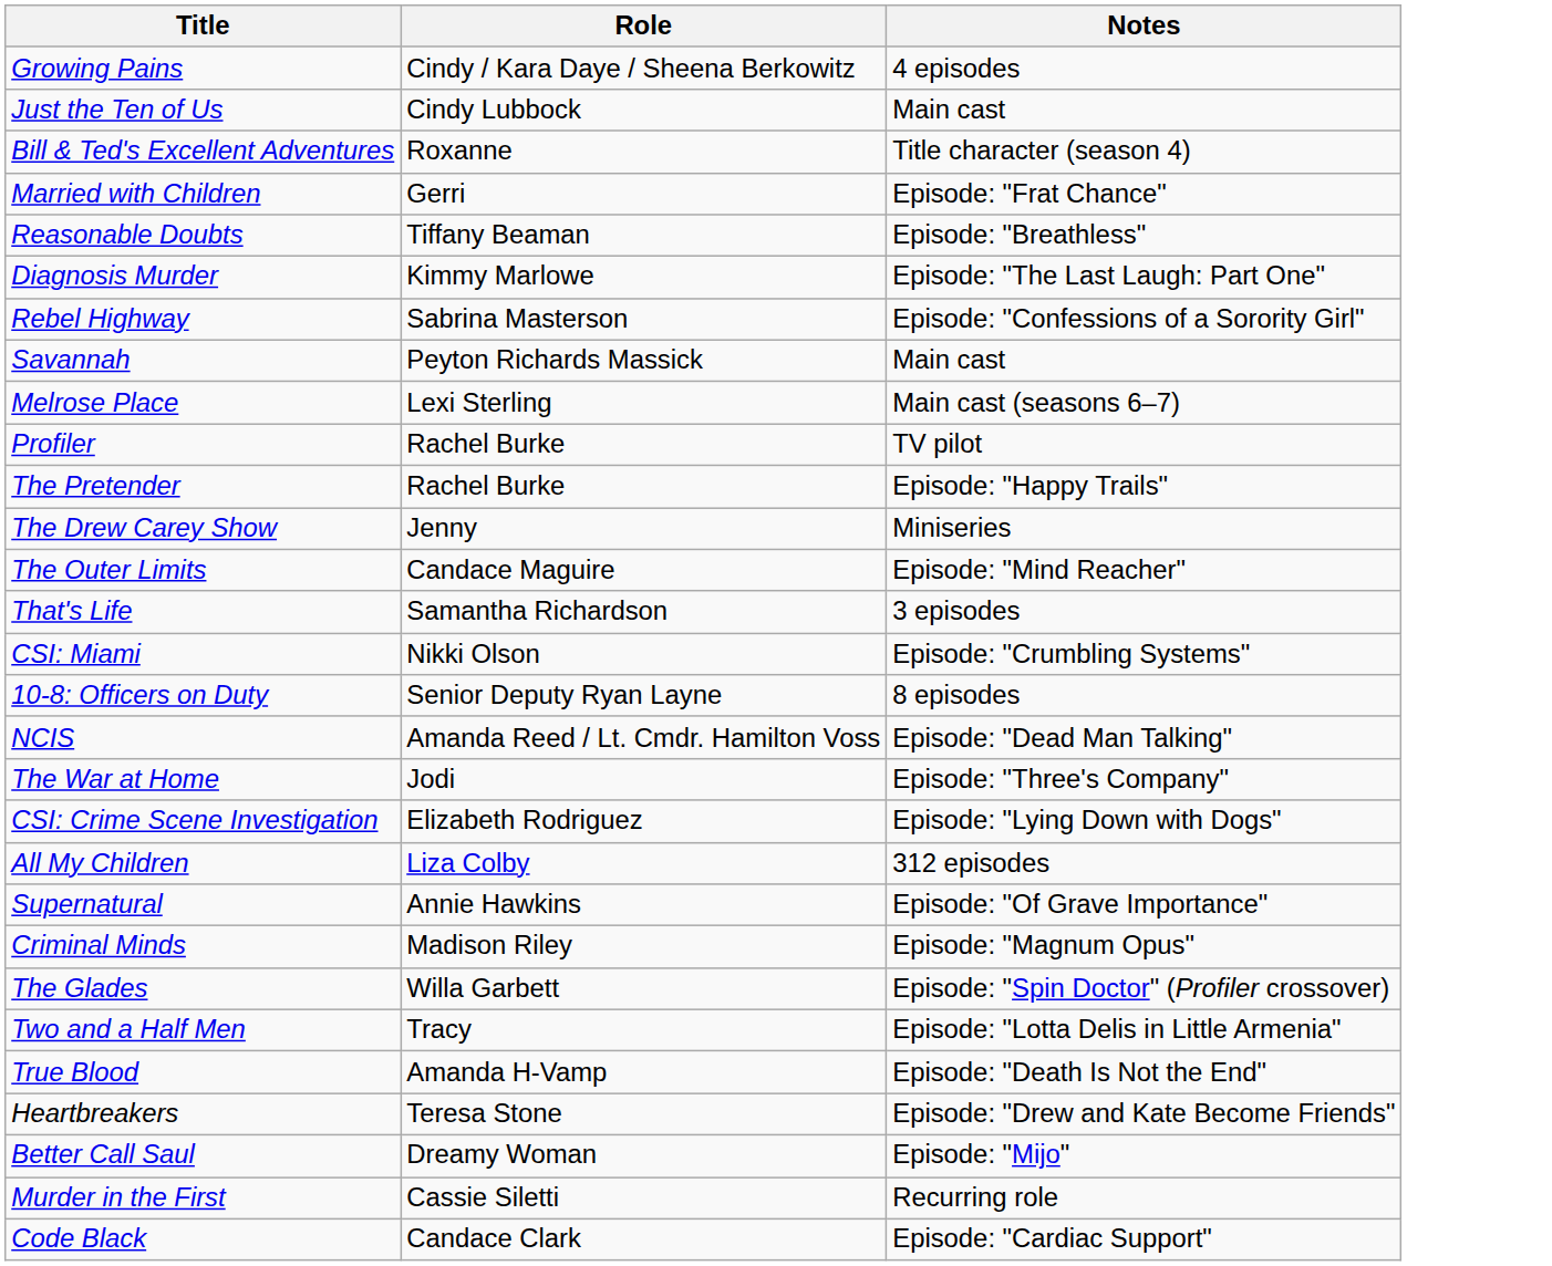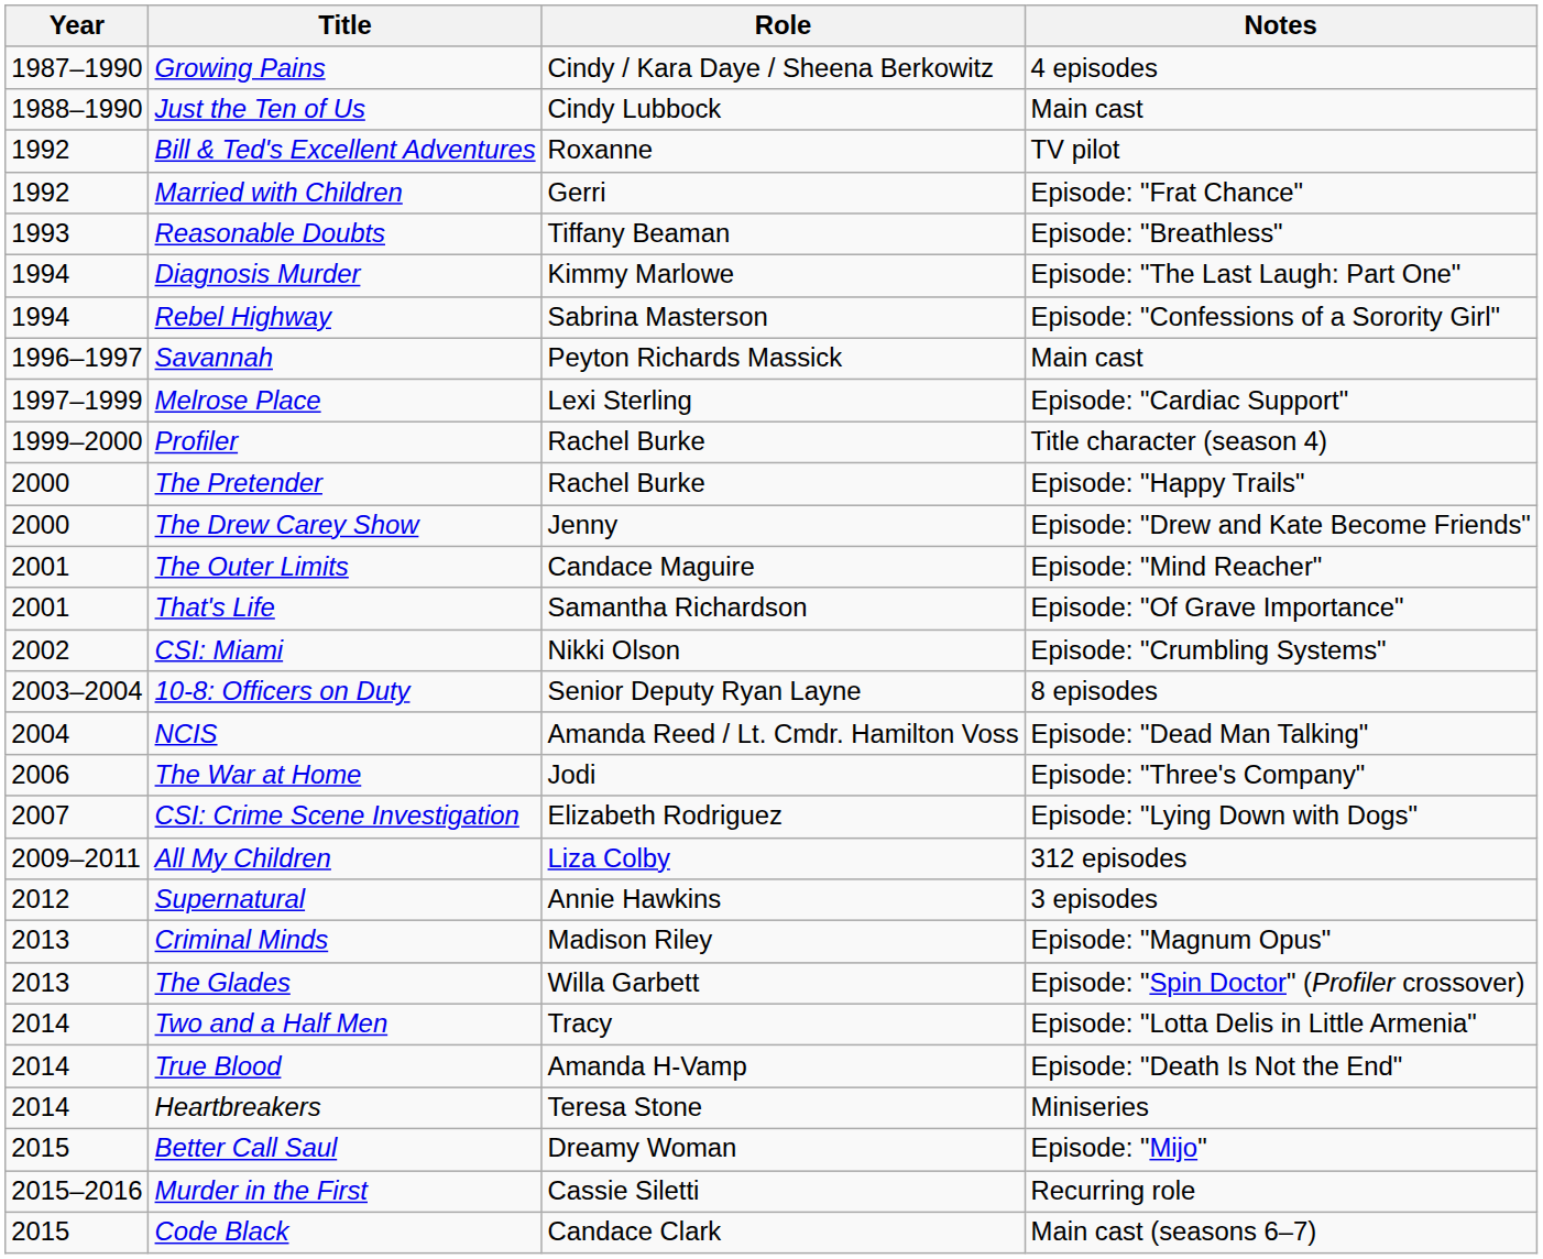+ column: Year | 1987–1990 | 1988–1990 | 1992 | 1992 | 1993 | 1994 | 1994 | 1996–1997 | 1997–1999 | 1999–2000 | 2000 | 2000 | 2001 | 2001 | 2002 | 2003–2004 | 2004 | 2006 | 2007 | 2009–2011 | 2012 | 2013 | 2013 | 2014 | 2014 | 2014 | 2015 | 2015–2016 | 2015
Bill & Ted's Excellent Adventures | Notes: Title character (season 4) -> TV pilot
Melrose Place | Notes: Main cast (seasons 6–7) -> Episode: "Cardiac Support"
Profiler | Notes: TV pilot -> Title character (season 4)
The Drew Carey Show | Notes: Miniseries -> Episode: "Drew and Kate Become Friends"
That's Life | Notes: 3 episodes -> Episode: "Of Grave Importance"
Supernatural | Notes: Episode: "Of Grave Importance" -> 3 episodes
Heartbreakers | Notes: Episode: "Drew and Kate Become Friends" -> Miniseries
Code Black | Notes: Episode: "Cardiac Support" -> Main cast (seasons 6–7)
